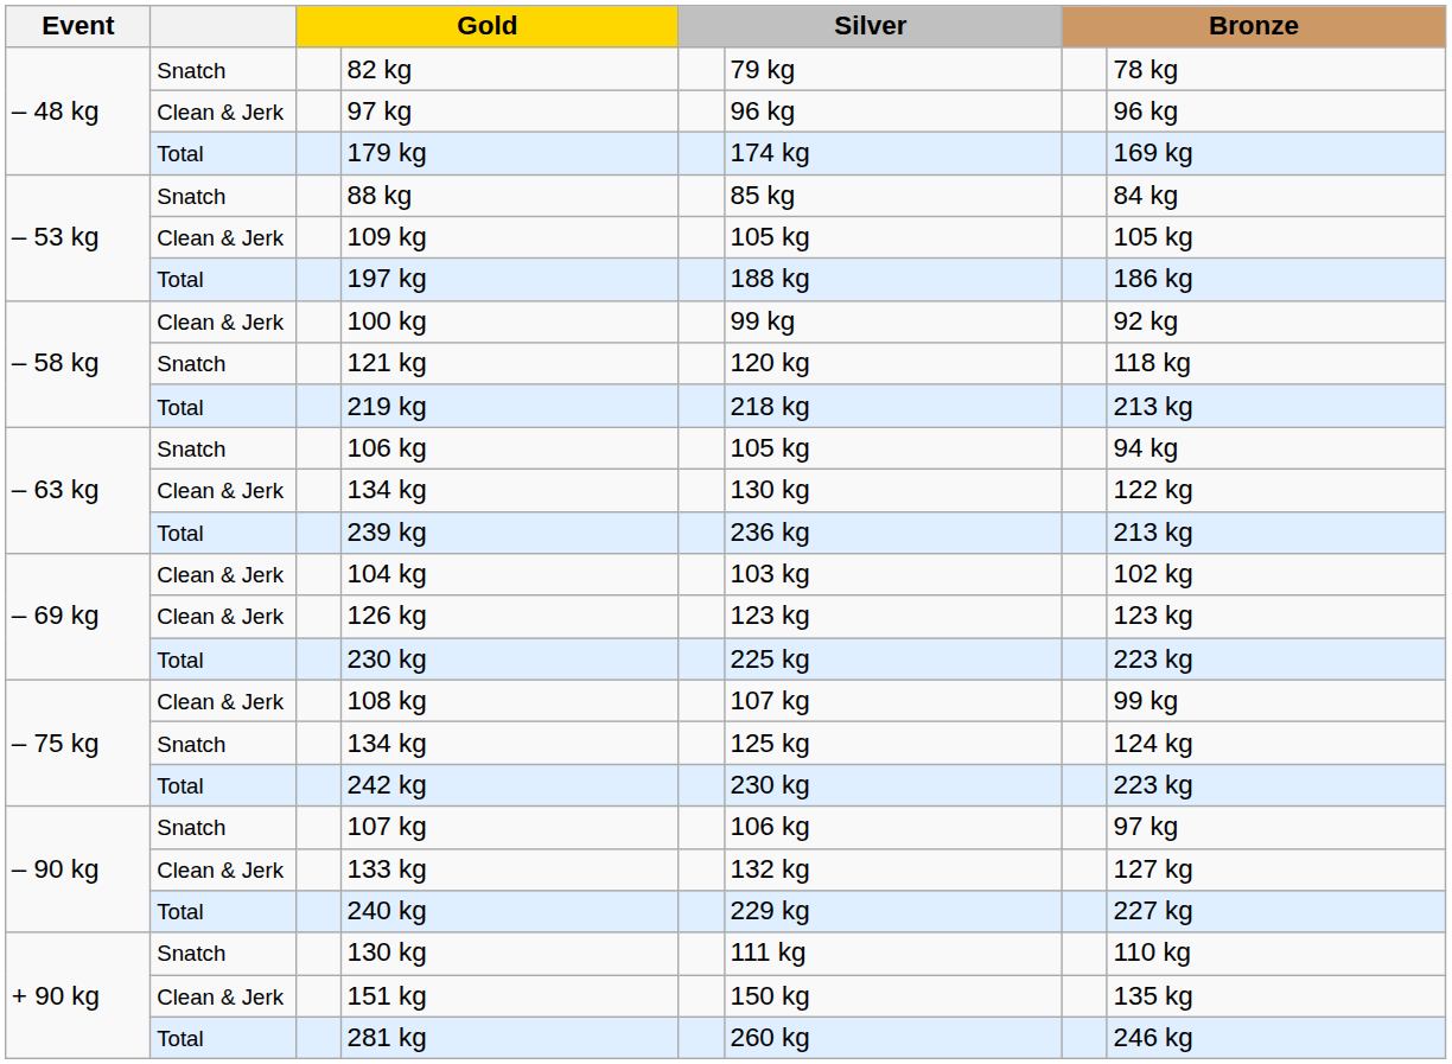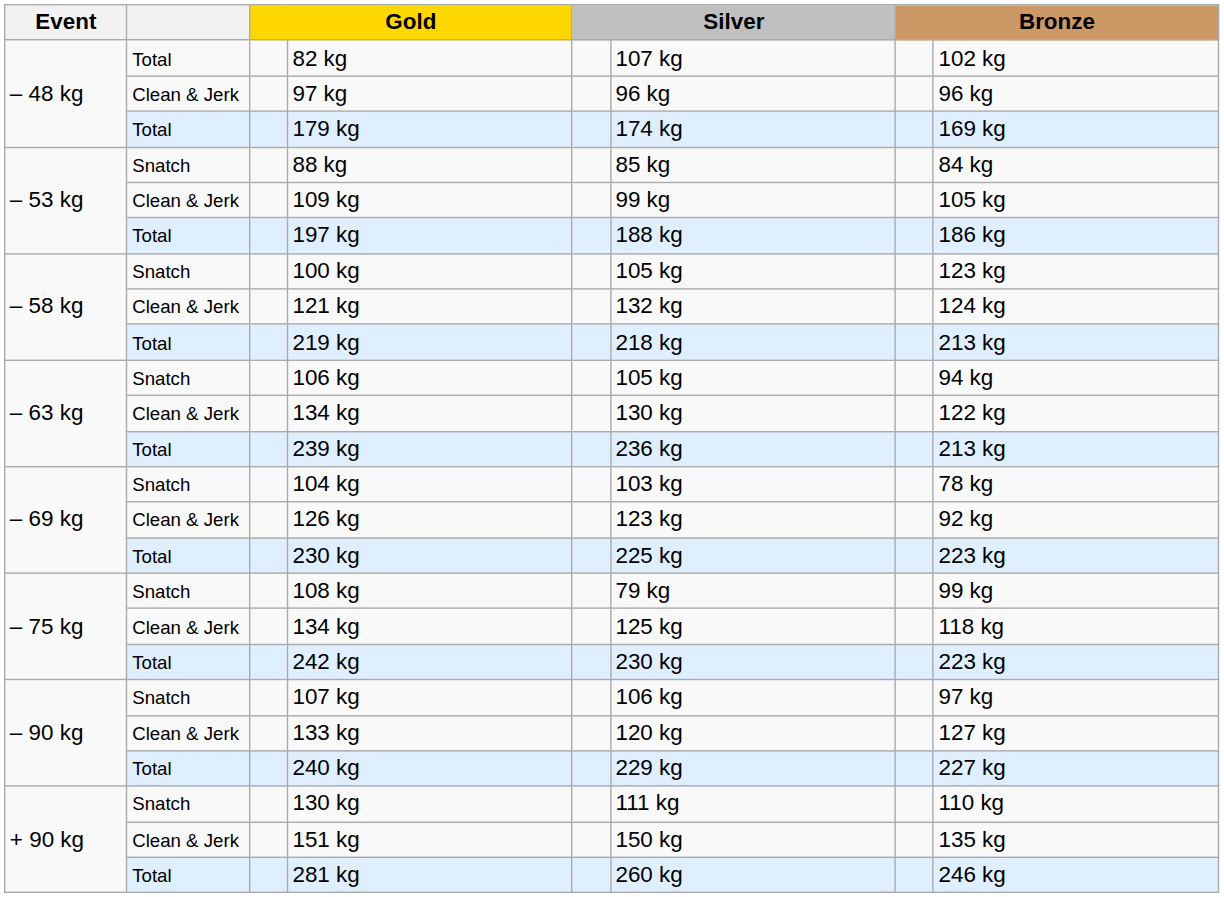82 kg | column 2: Snatch -> Total
82 kg | column 6: 79 kg -> 107 kg
82 kg | column 8: 78 kg -> 102 kg
109 kg | column 6: 105 kg -> 99 kg
100 kg | column 2: Clean & Jerk -> Snatch
100 kg | column 6: 99 kg -> 105 kg
100 kg | column 8: 92 kg -> 123 kg
121 kg | column 2: Snatch -> Clean & Jerk
121 kg | column 6: 120 kg -> 132 kg
121 kg | column 8: 118 kg -> 124 kg
104 kg | column 2: Clean & Jerk -> Snatch
104 kg | column 8: 102 kg -> 78 kg
126 kg | column 8: 123 kg -> 92 kg
108 kg | column 2: Clean & Jerk -> Snatch
108 kg | column 6: 107 kg -> 79 kg
– 75 kg / 134 kg | column 2: Snatch -> Clean & Jerk
– 75 kg / 134 kg | column 8: 124 kg -> 118 kg
133 kg | column 6: 132 kg -> 120 kg
